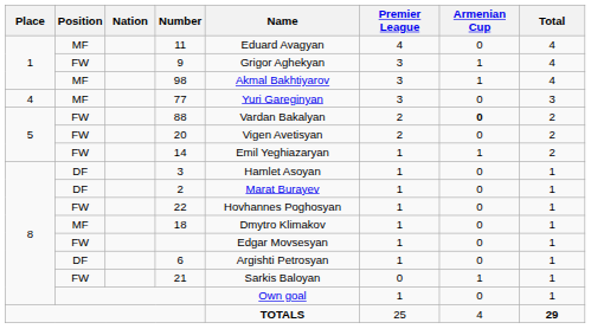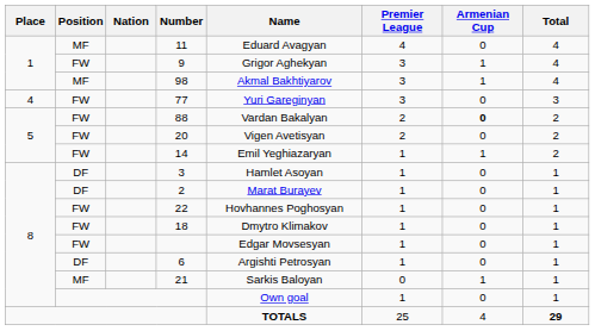77 | Position: MF -> FW
18 | Position: MF -> FW
21 | Position: FW -> MF
